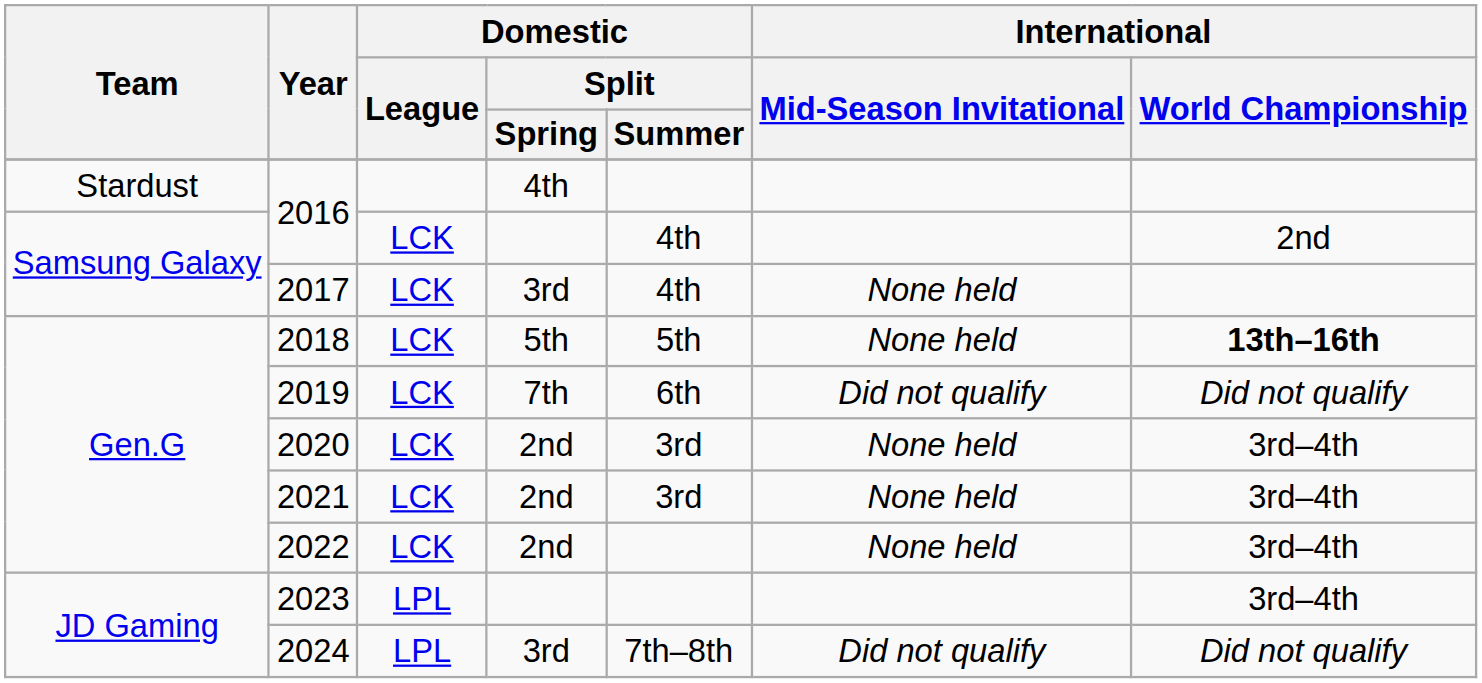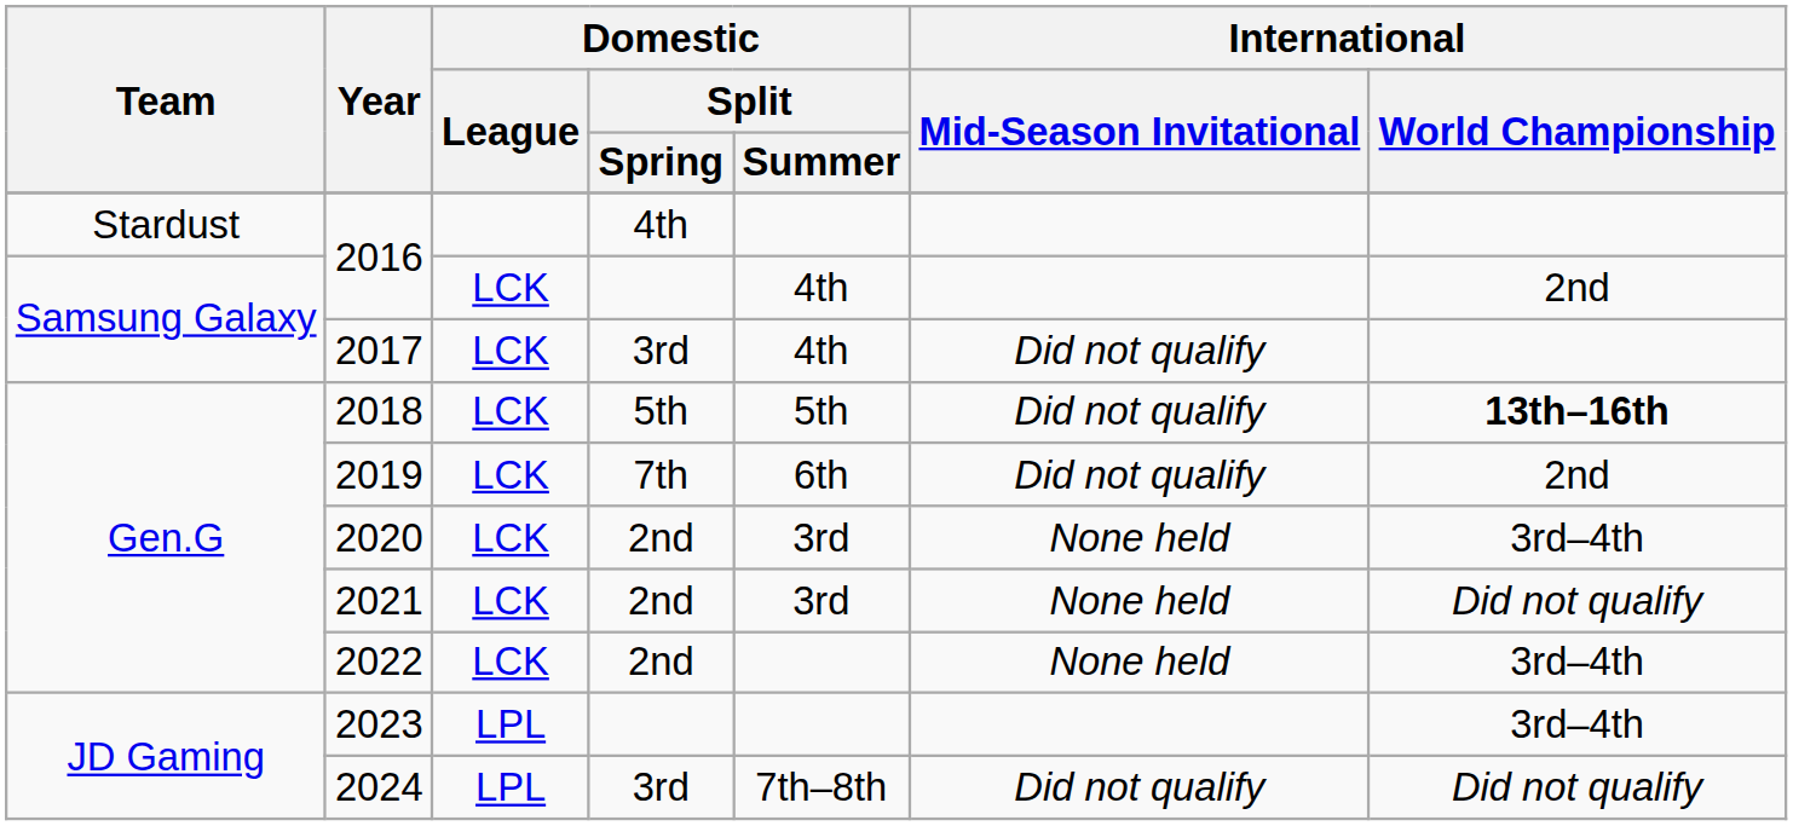2017 | International / Mid-Season Invitational: None held -> Did not qualify
2018 | International / Mid-Season Invitational: None held -> Did not qualify
2019 | International / World Championship: Did not qualify -> 2nd
2021 | International / World Championship: 3rd–4th -> Did not qualify
